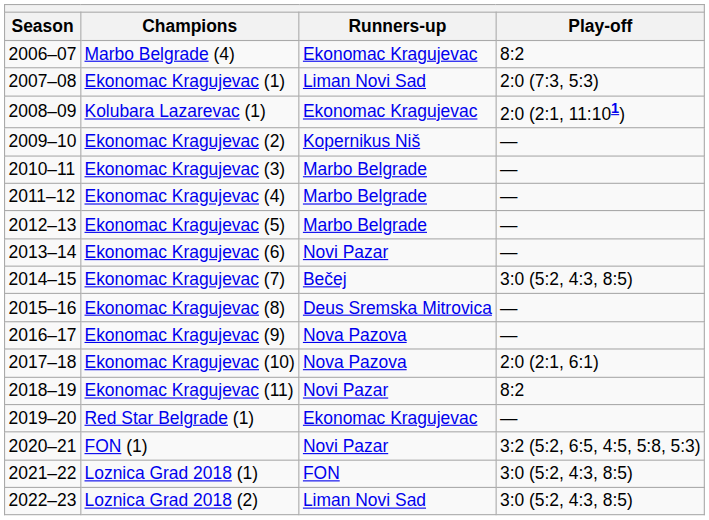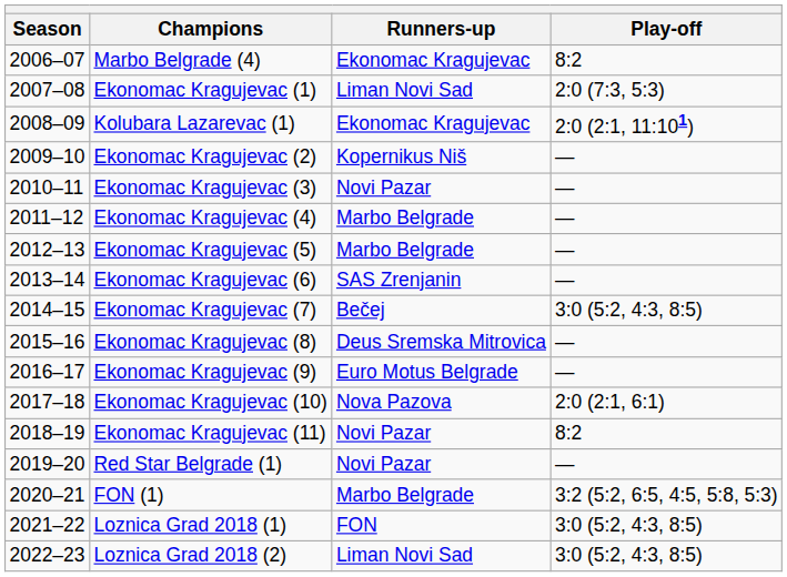Ekonomac Kragujevac (3) | Runners-up: Marbo Belgrade -> Novi Pazar
Ekonomac Kragujevac (6) | Runners-up: Novi Pazar -> SAS Zrenjanin
Ekonomac Kragujevac (9) | Runners-up: Nova Pazova -> Euro Motus Belgrade
Red Star Belgrade (1) | Runners-up: Ekonomac Kragujevac -> Novi Pazar
FON (1) | Runners-up: Novi Pazar -> Marbo Belgrade
